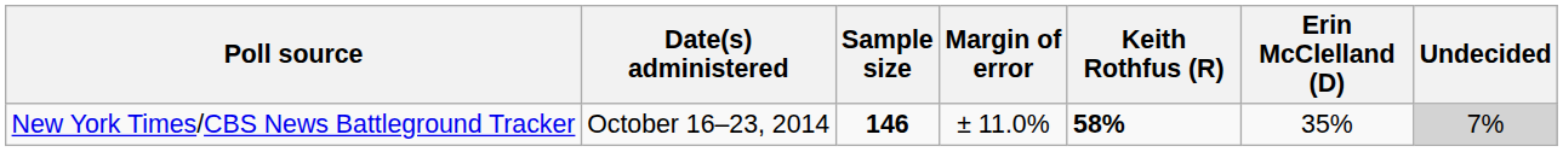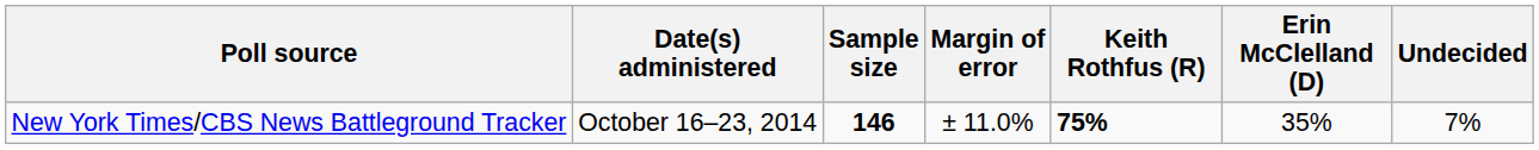New York Times/CBS News Battleground Tracker | Keith Rothfus (R): 58% -> 75%
New York Times/CBS News Battleground Tracker | Undecided: lightgrey background -> no background
